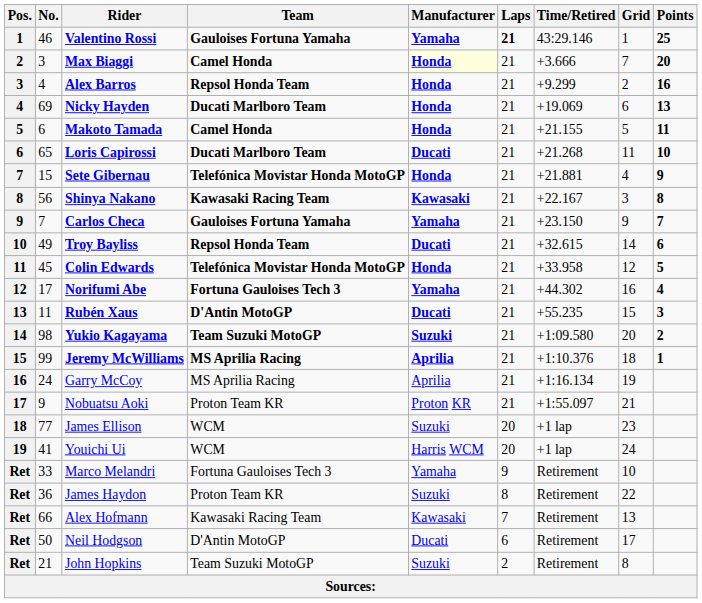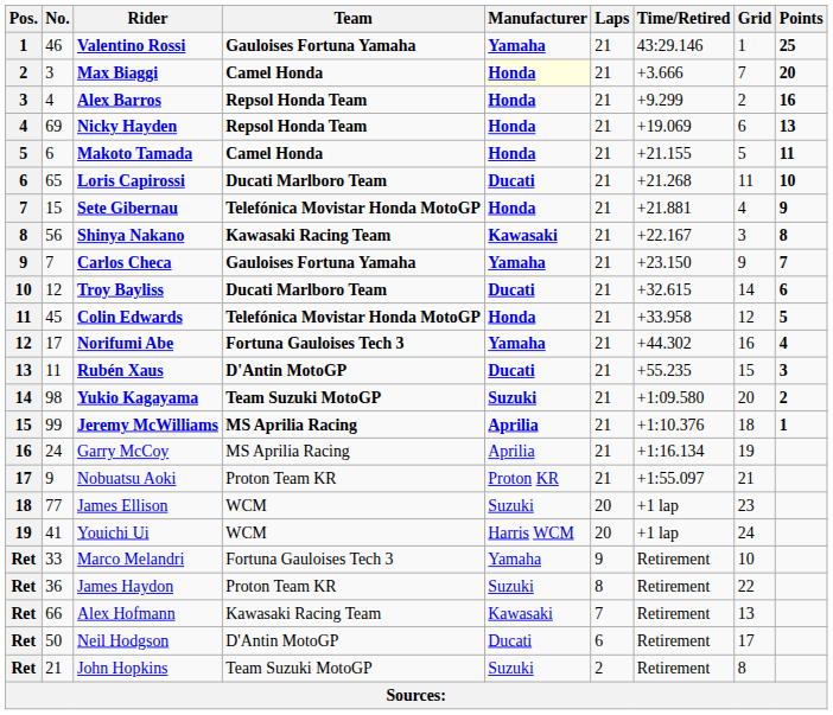Valentino Rossi | Laps: bold -> normal
Nicky Hayden | Team: Ducati Marlboro Team -> Repsol Honda Team
Troy Bayliss | No.: 49 -> 12
Troy Bayliss | Team: Repsol Honda Team -> Ducati Marlboro Team
